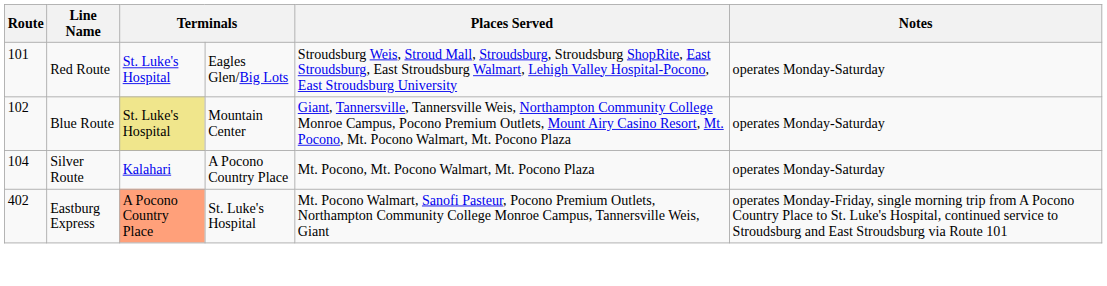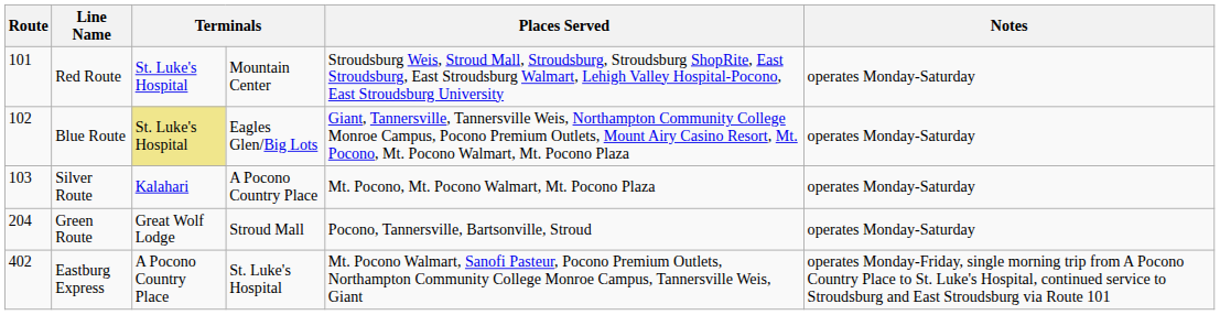Red Route | column 4: Eagles Glen/Big Lots -> Mountain Center
Blue Route | column 4: Mountain Center -> Eagles Glen/Big Lots
Silver Route | Route: 104 -> 103
+ row: 204 | Green Route | Great Wolf Lodge | Stroud Mall | Pocono, Tannersville, Bartsonville, Stroud | operates Monday-Saturday
Eastburg Express | column 3: lightsalmon background -> no background
